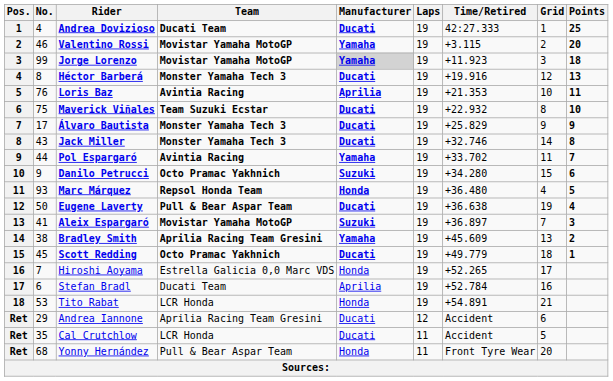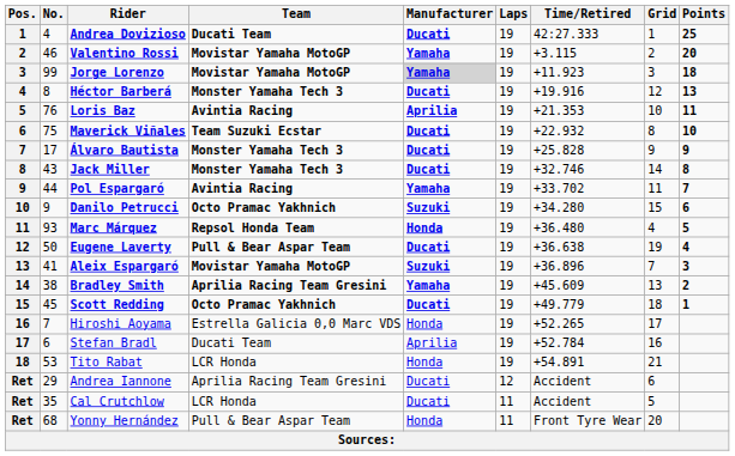Álvaro Bautista | Time/Retired: +25.829 -> +25.828
Aleix Espargaró | Time/Retired: +36.897 -> +36.896
